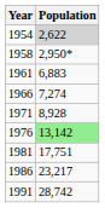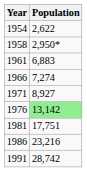1954 | Population: lightgrey background -> no background
1971 | Population: 8,928 -> 8,927
1986 | Population: 23,217 -> 23,216
